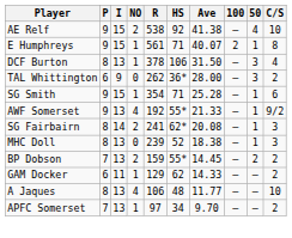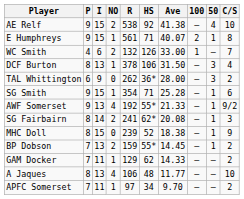+ row: WC Smith | 4 | 6 | 2 | 132 | 126 | 33.00 | 1 | – | 7
MHC Doll | I: 13 -> 15
MHC Doll | C/S: 3 -> 9
BP Dobson | 50: 2 -> 1
GAM Docker | P: 6 -> 7
APFC Somerset | I: 13 -> 11
